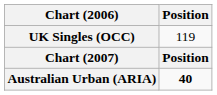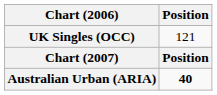UK Singles (OCC) | Position: 119 -> 121
